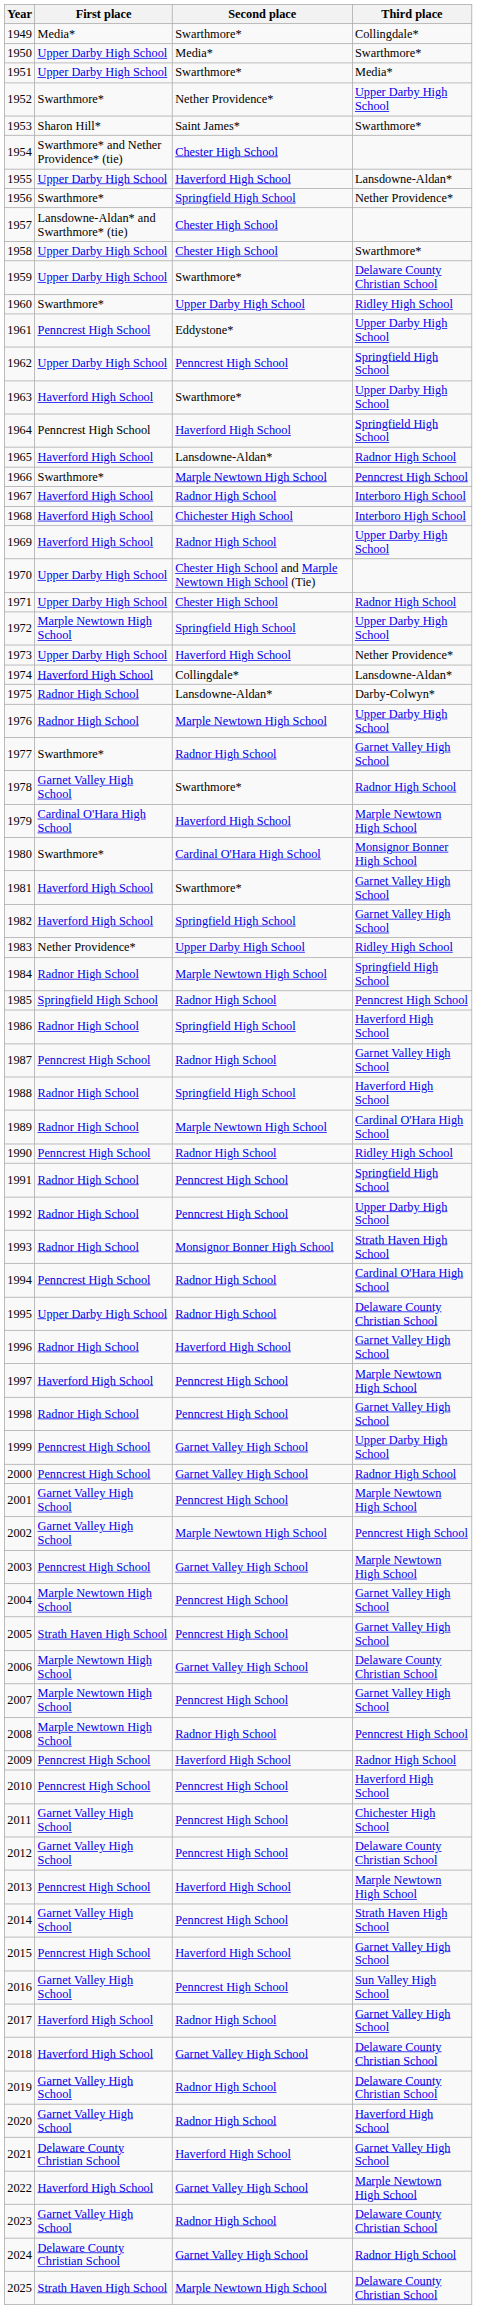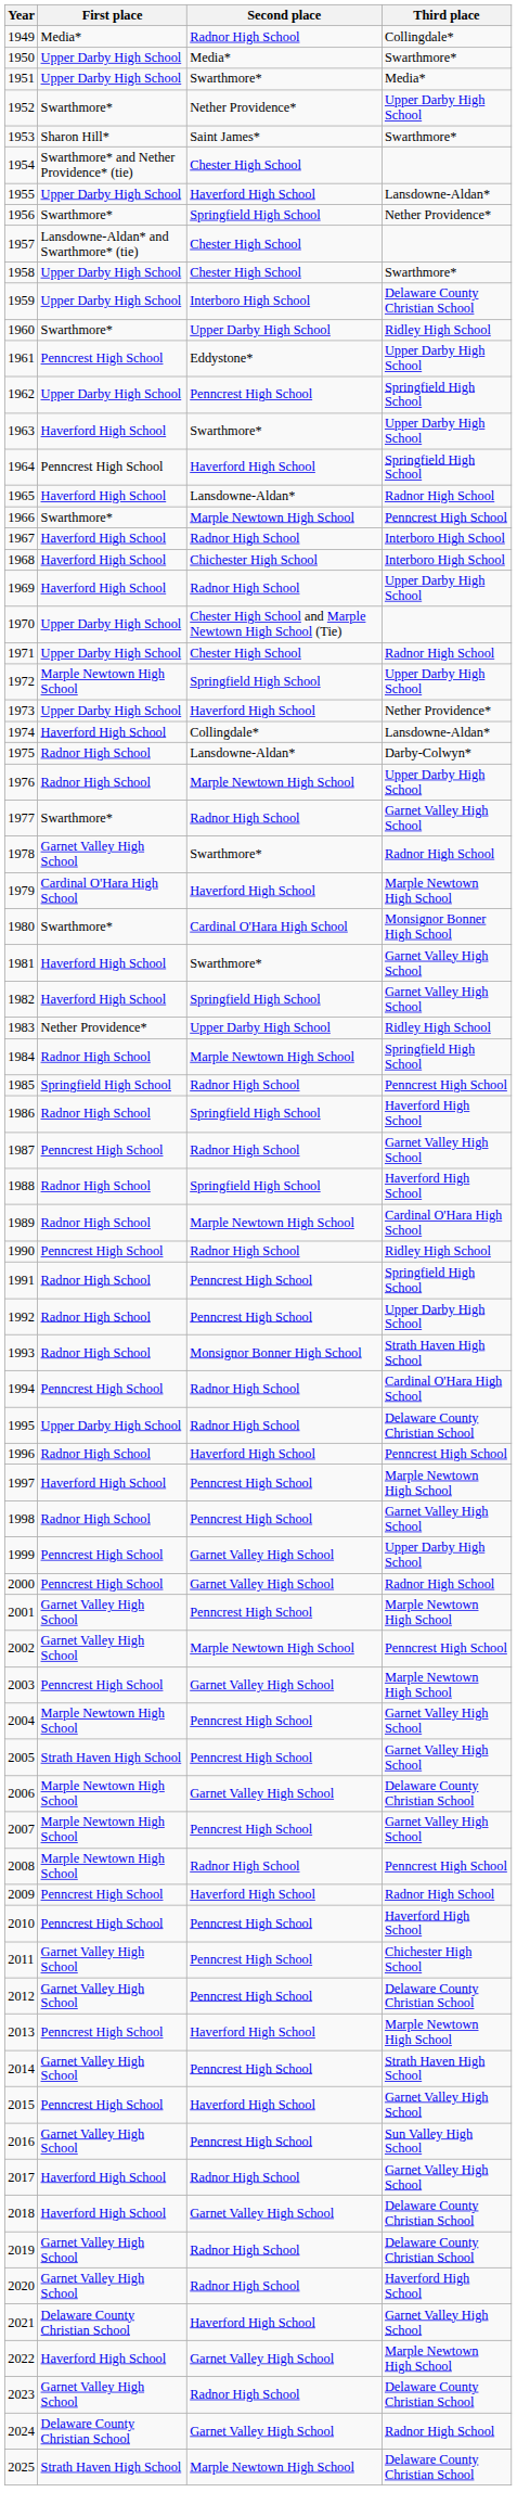1949 | Second place: Swarthmore* -> Radnor High School
1959 | Second place: Swarthmore* -> Interboro High School
1996 | Third place: Garnet Valley High School -> Penncrest High School
